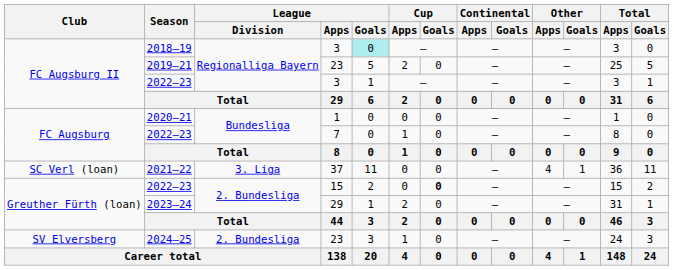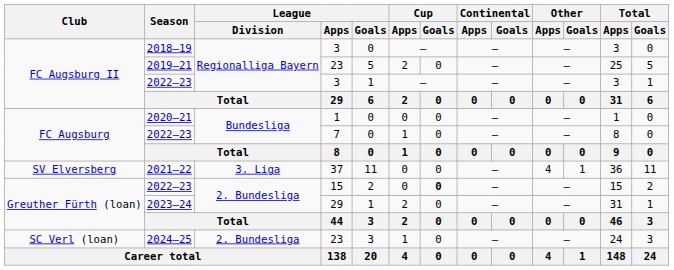2018–19 | League / Goals: paleturquoise background -> no background
2021–22 | Club: SC Verl (loan) -> SV Elversberg
2024–25 | Club: SV Elversberg -> SC Verl (loan)
